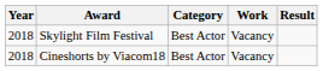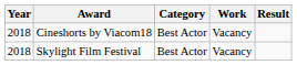rows swapped: Cineshorts by Viacom18 <-> Skylight Film Festival
